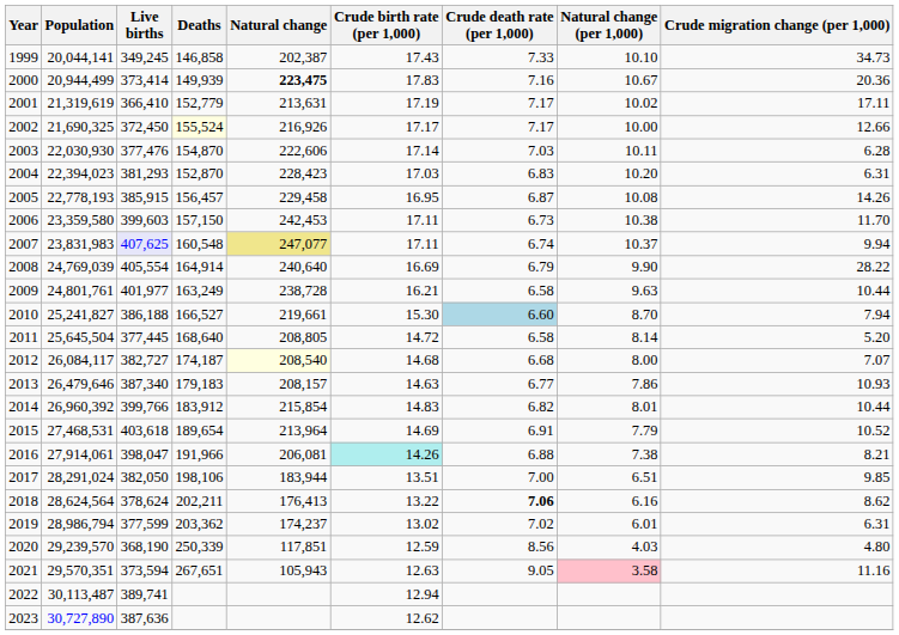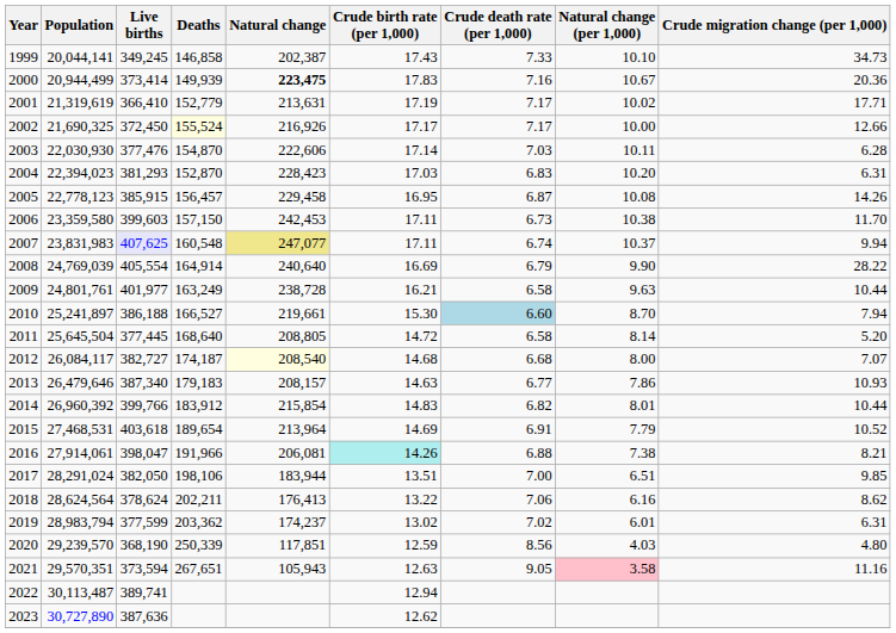2001 | Crude migration change (per 1,000): 17.11 -> 17.71
2005 | Population: 22,778,193 -> 22,778,123
2010 | Population: 25,241,827 -> 25,241,897
2018 | Crude death rate (per 1,000): bold -> normal
2019 | Population: 28,986,794 -> 28,983,794
